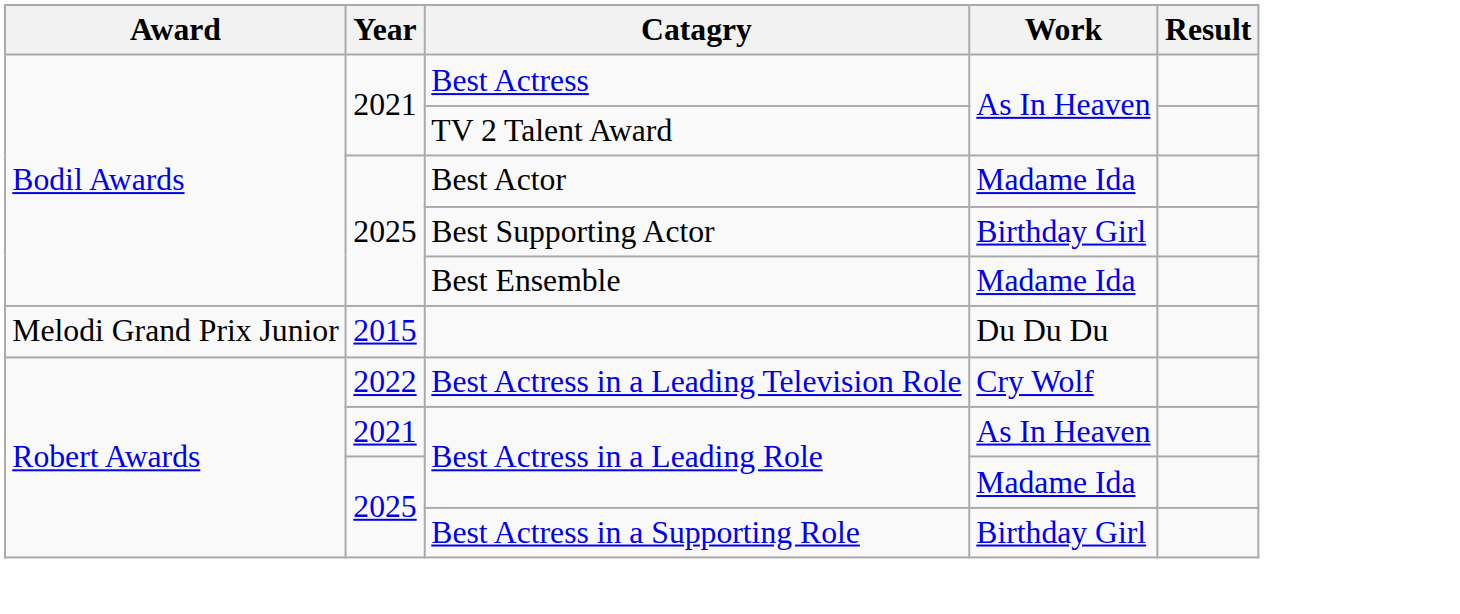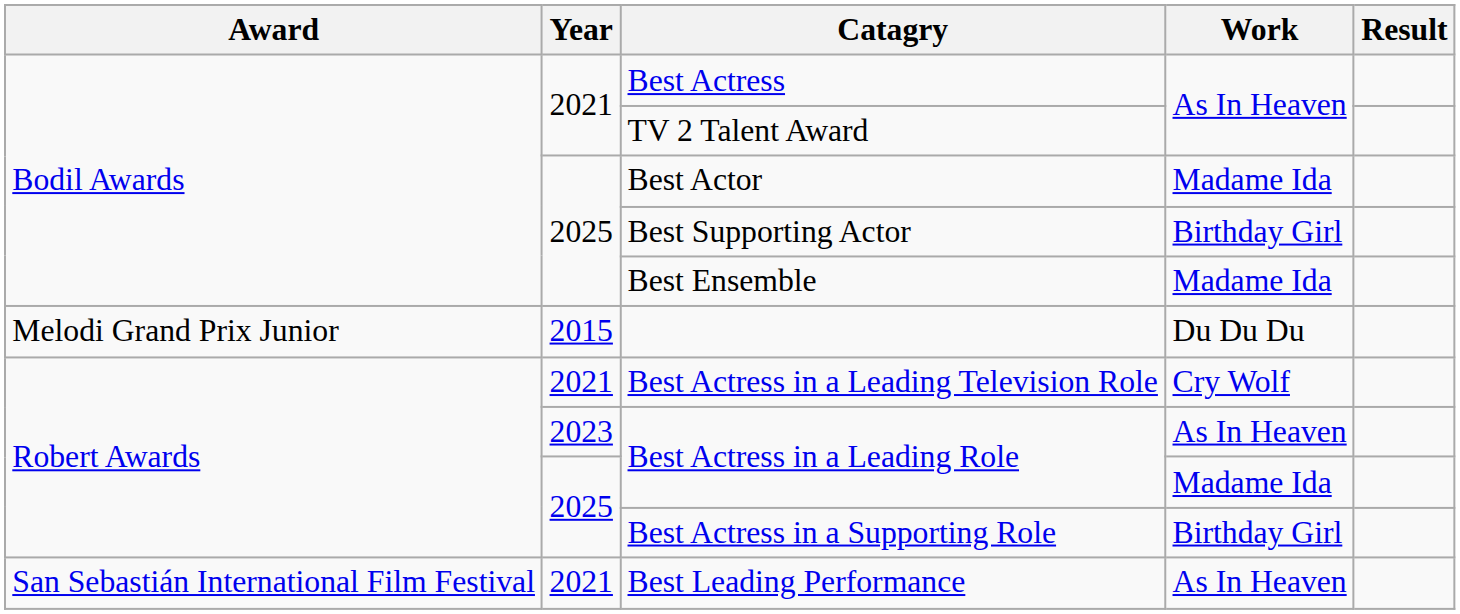Best Actress in a Leading Television Role | Year: 2022 -> 2021
Best Actress in a Leading Role / As In Heaven | Year: 2021 -> 2023
+ row: San Sebastián International Film Festival | 2021 | Best Leading Performance | As In Heaven
